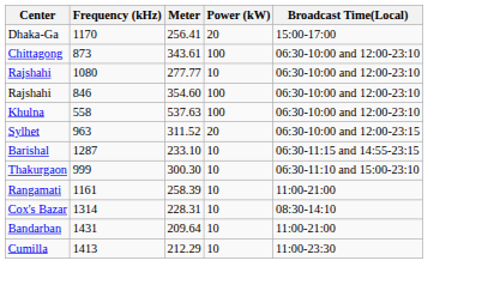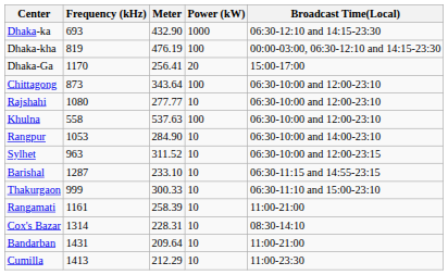+ row: Dhaka-ka | 693 | 432.90 | 1000 | 06:30-12:10 and 14:15-23:30
+ row: Dhaka-kha | 819 | 476.19 | 100 | 00:00-03:00, 06:30-12:10 and 14:15-23:30
Chittagong | Meter: 343.61 -> 343.64
- row: Rajshahi | 846 | 354.60 | 100 | 06:30-10:00 and 12:00-23:10
+ row: Rangpur | 1053 | 284.90 | 10 | 06:30-10:00 and 14:00-23:10
Sylhet | Power (kW): 20 -> 10
Thakurgaon | Meter: 300.30 -> 300.33
